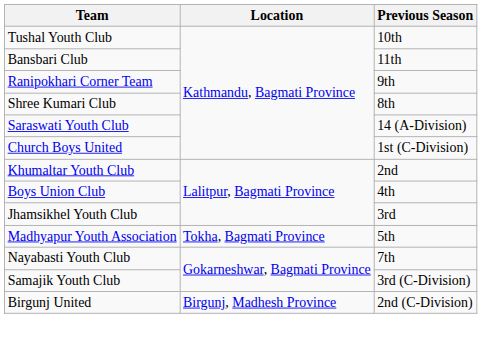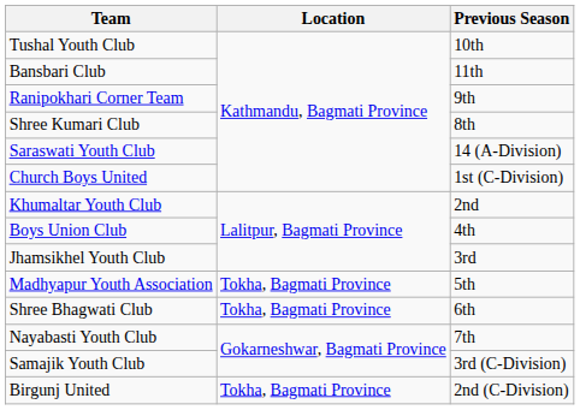+ row: Shree Bhagwati Club | Tokha, Bagmati Province | 6th
Birgunj United | Location: Birgunj, Madhesh Province -> Tokha, Bagmati Province
